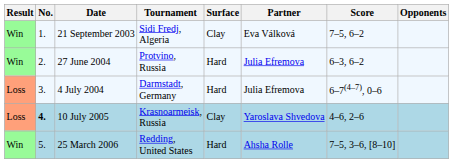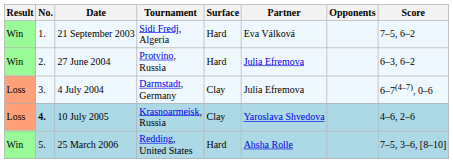columns swapped: Opponents <-> Score
21 September 2003 | Surface: Clay -> Hard
4 July 2004 | Surface: Hard -> Clay
